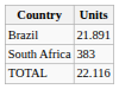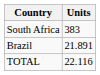rows swapped: Brazil <-> South Africa
